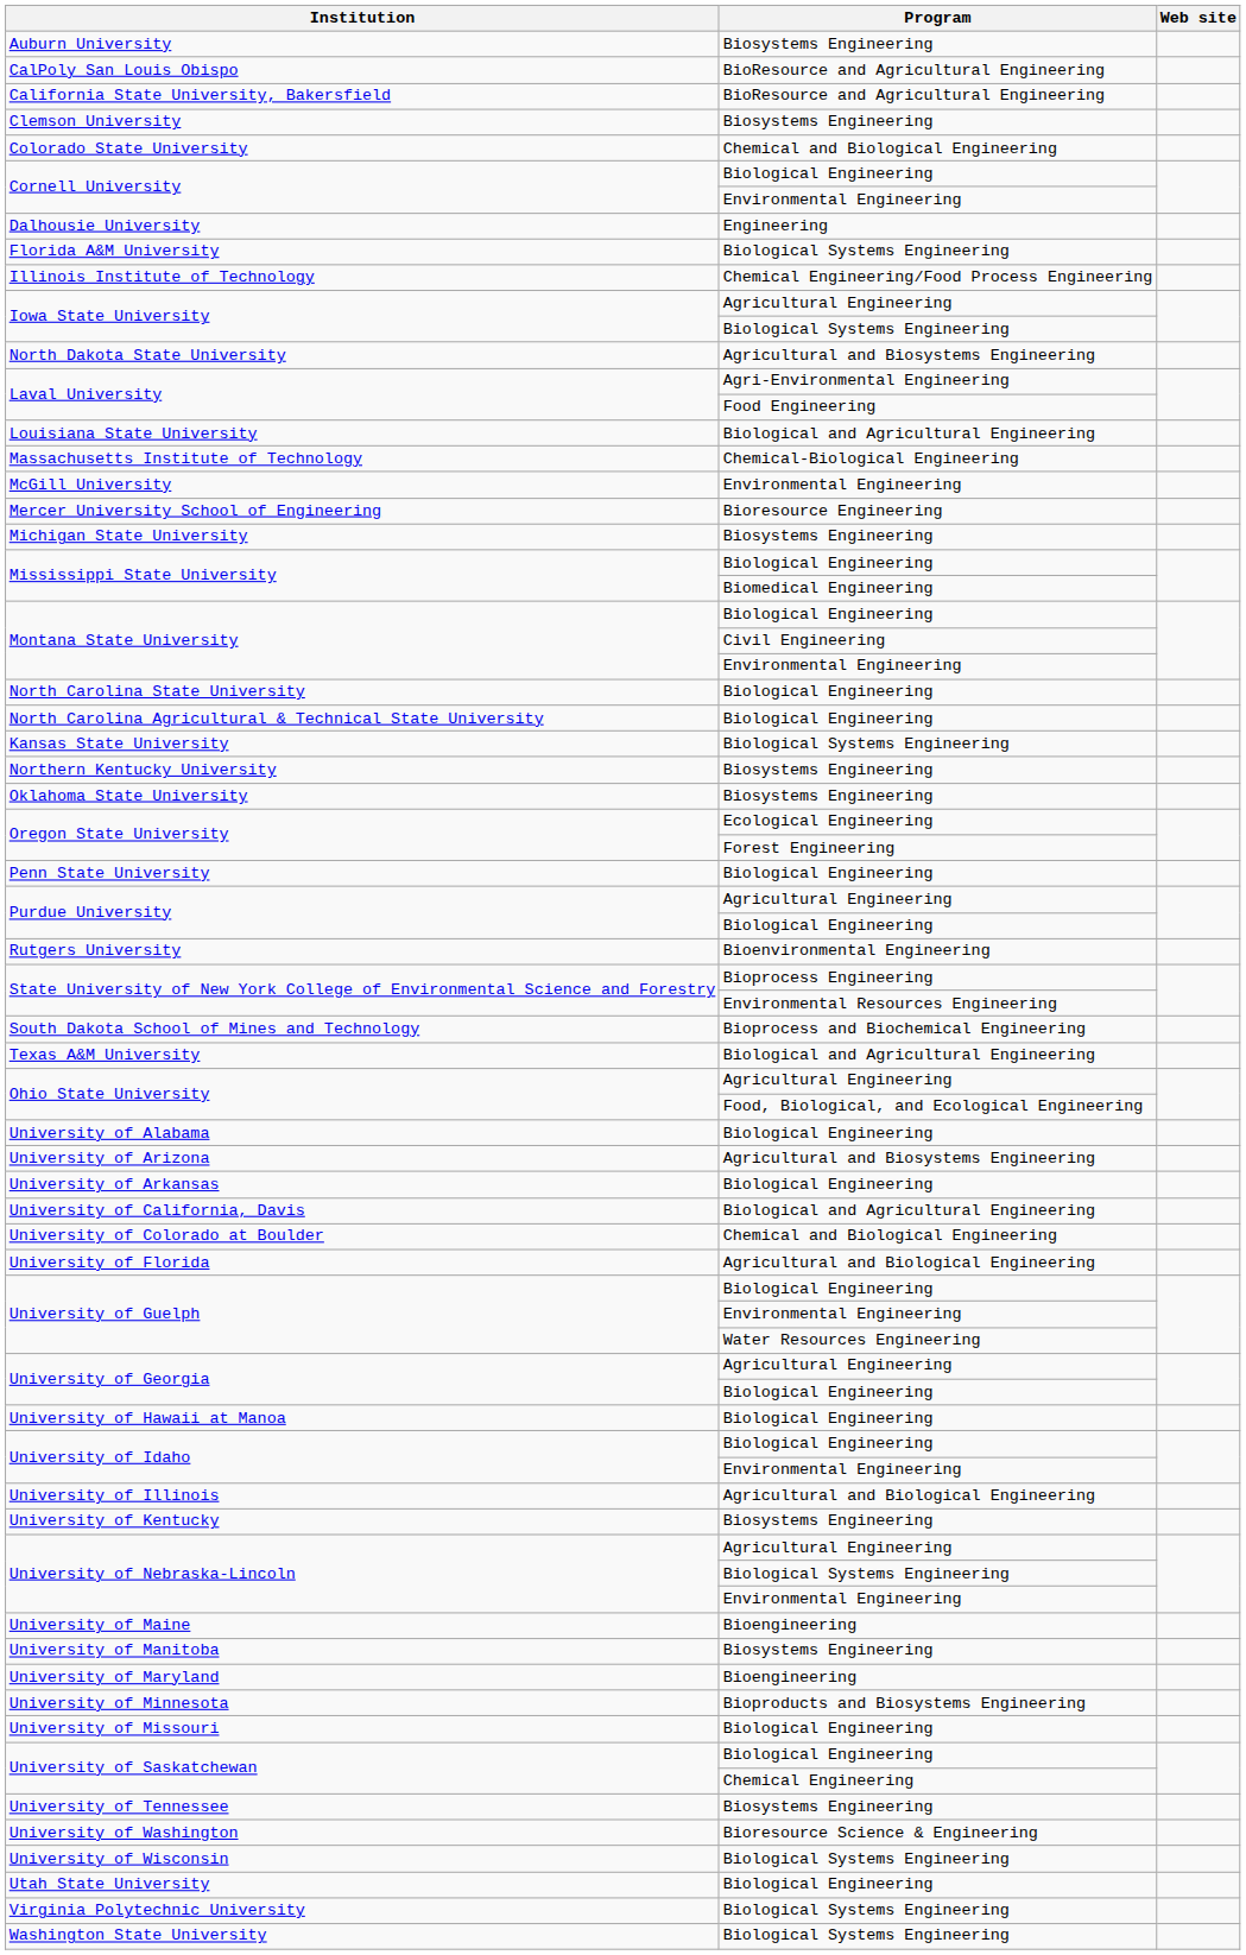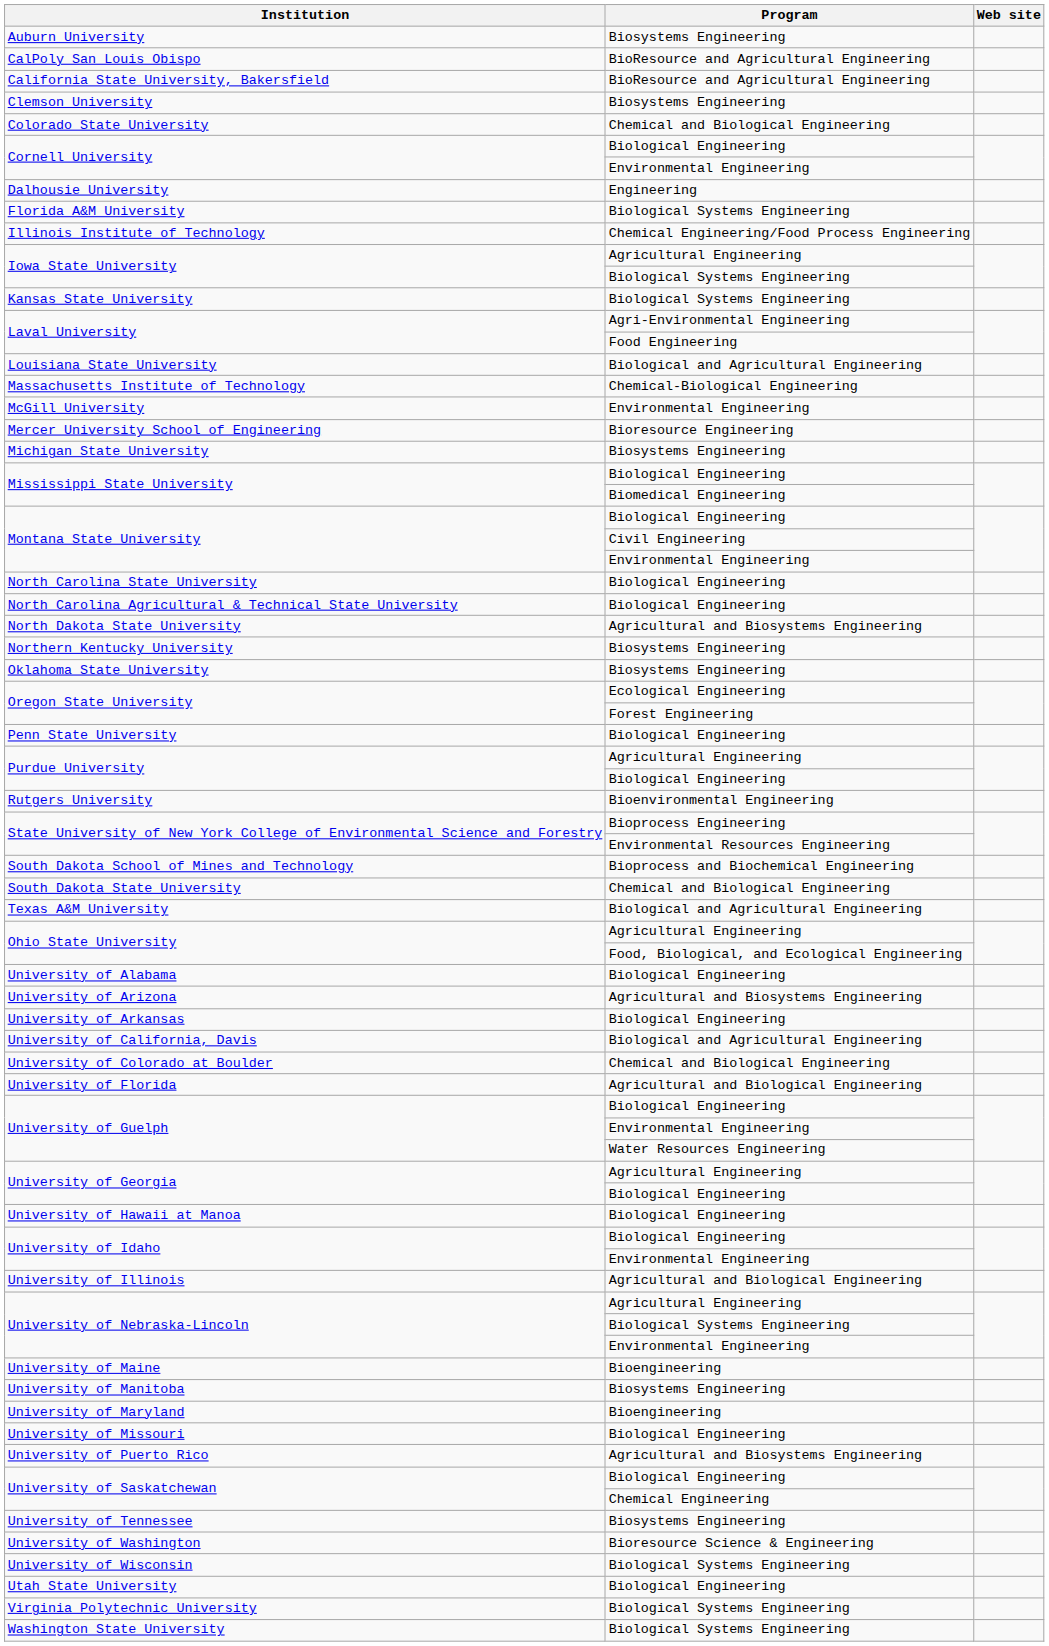rows swapped: Kansas State University <-> North Dakota State University
+ row: South Dakota State University | Chemical and Biological Engineering
- row: University of Kentucky | Biosystems Engineering
- row: University of Minnesota | Bioproducts and Biosystems Engineering
+ row: University of Puerto Rico | Agricultural and Biosystems Engineering
